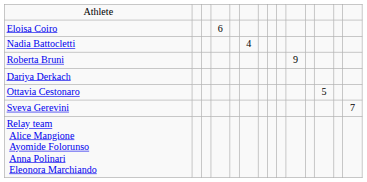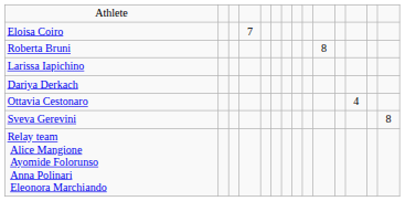Eloisa Coiro | column 4: 6 -> 7
- row: Nadia Battocletti | 4
Roberta Bruni | column 10: 9 -> 8
+ row: Larissa Iapichino
Ottavia Cestonaro | column 12: 5 -> 4
Sveva Gerevini | column 14: 7 -> 8
